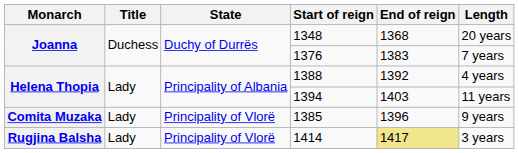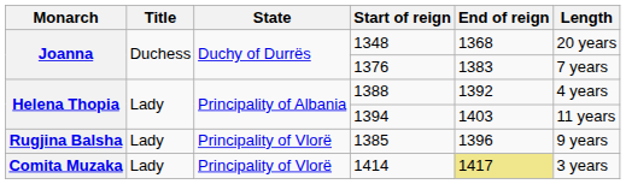1385 | Monarch: Comita Muzaka -> Rugjina Balsha
1414 | Monarch: Rugjina Balsha -> Comita Muzaka
